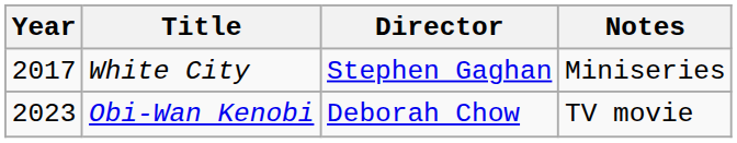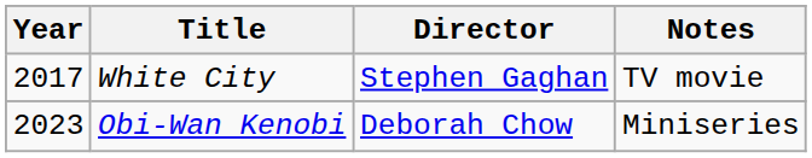White City | Notes: Miniseries -> TV movie
Obi-Wan Kenobi | Notes: TV movie -> Miniseries
